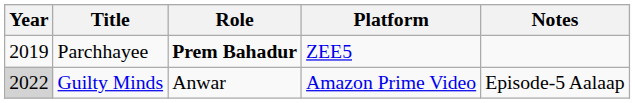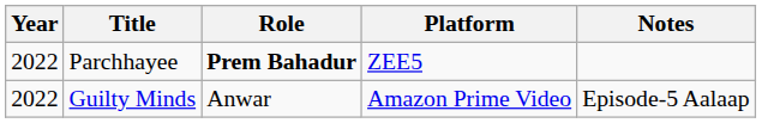Parchhayee | Year: 2019 -> 2022
Guilty Minds | Year: lightgrey background -> no background
